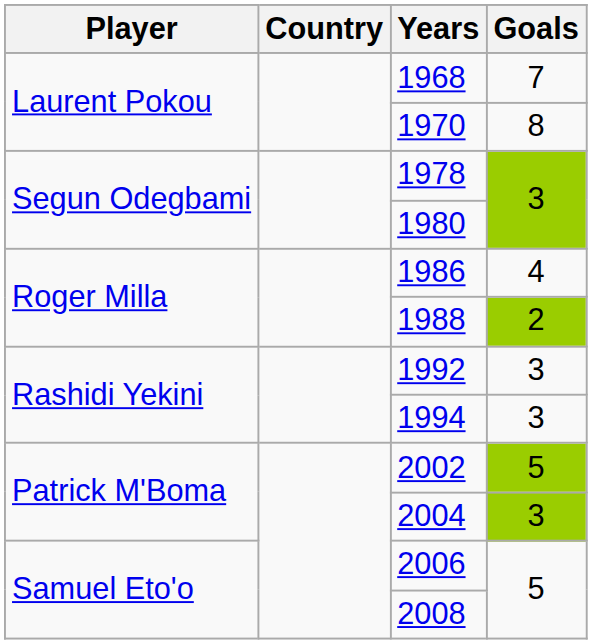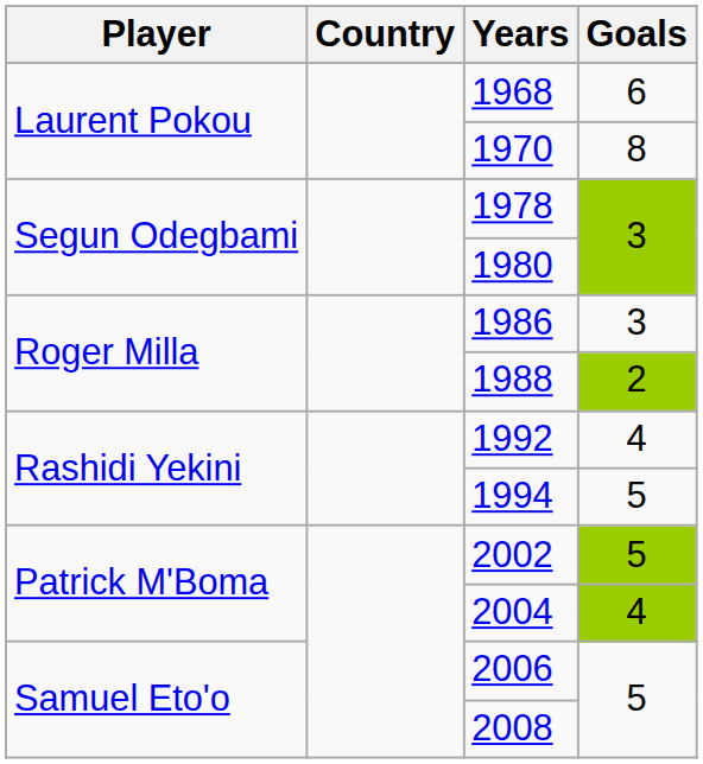1968 | Goals: 7 -> 6
1986 | Goals: 4 -> 3
1992 | Goals: 3 -> 4
1994 | Goals: 3 -> 5
2004 | Goals: 3 -> 4
